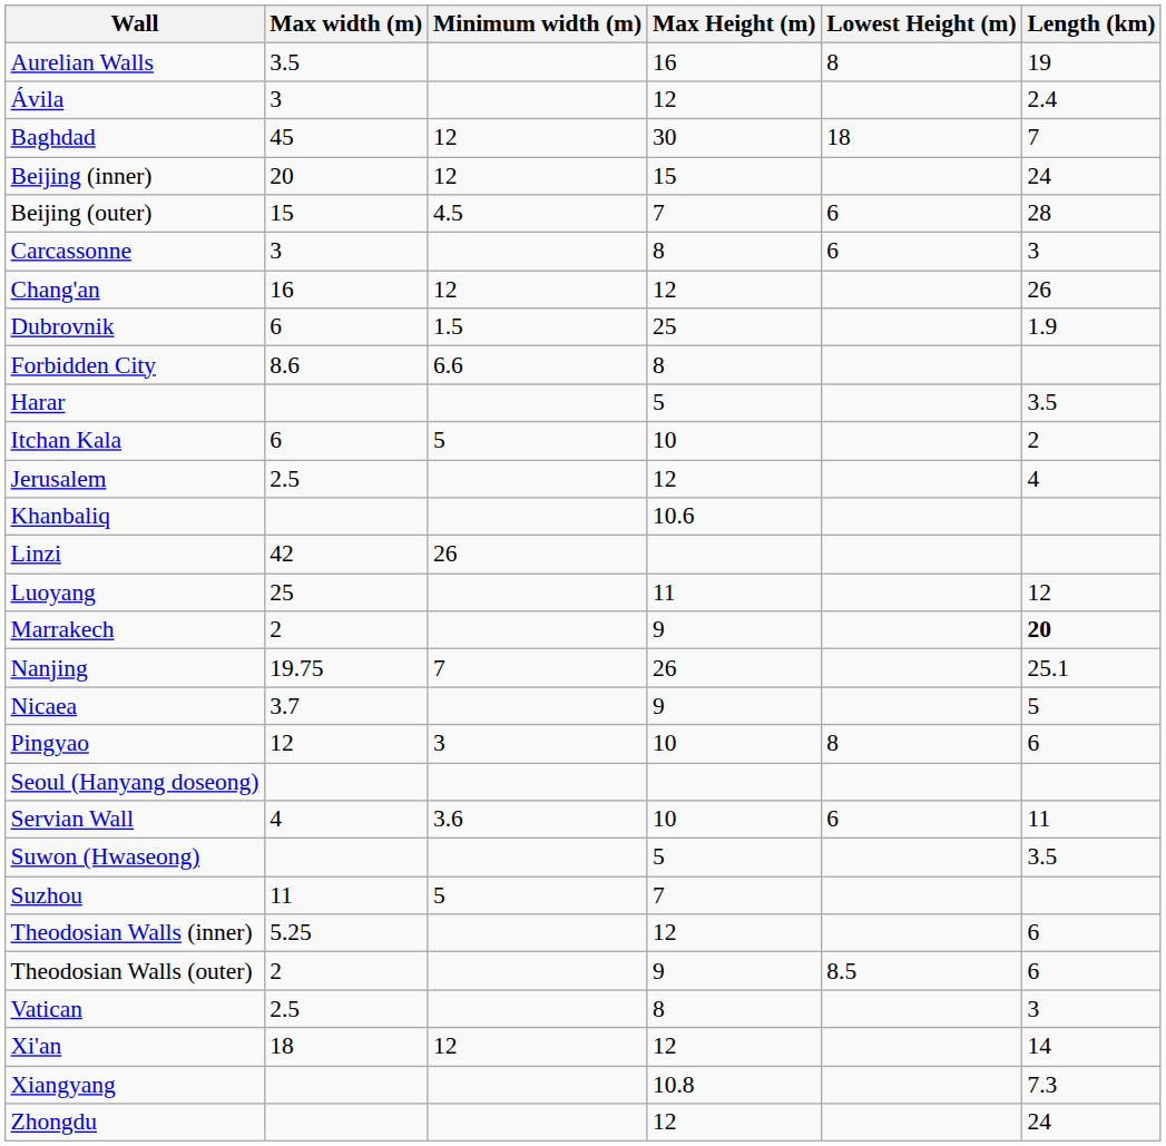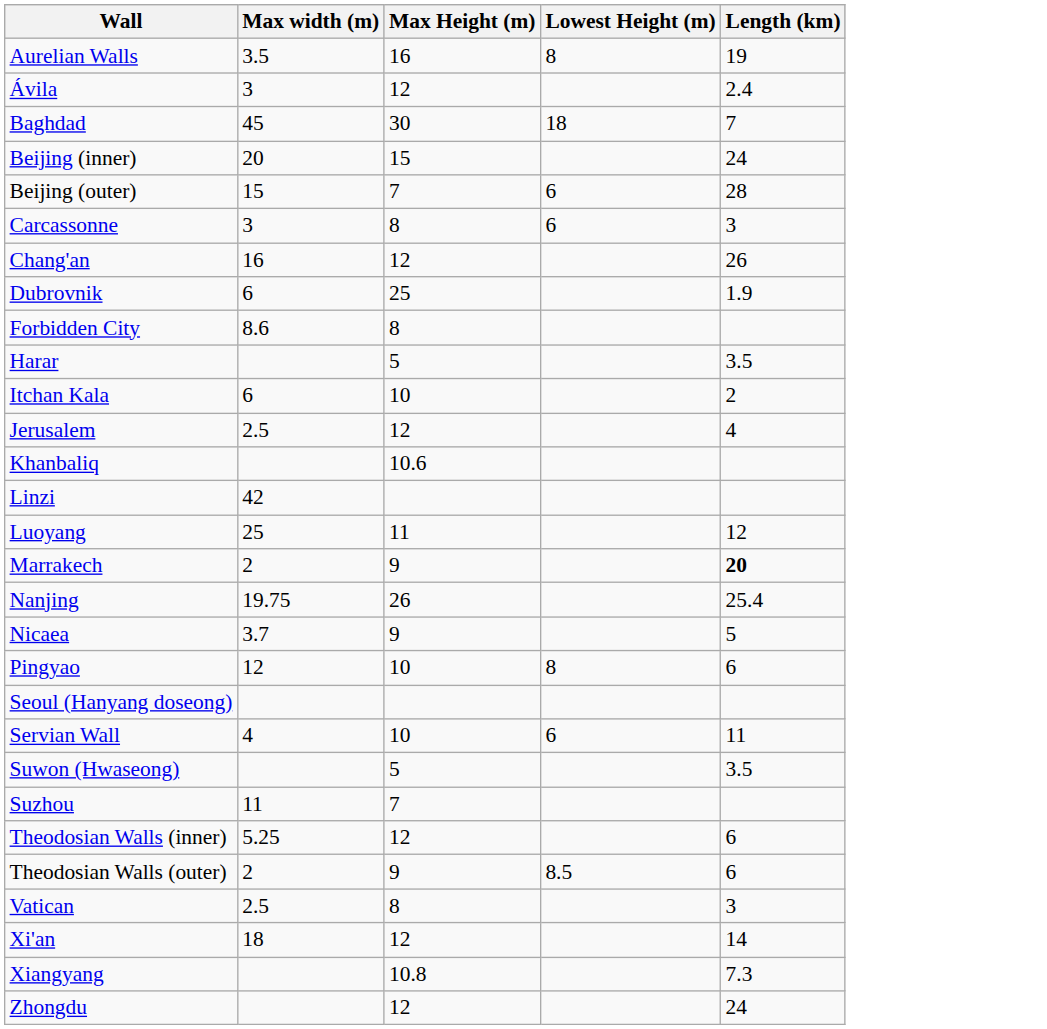- column: Minimum width (m) | 12 | 12 | 4.5 | 12 | 1.5 | 6.6 | 5 | 26 | 7 | 3 | 3.6 | 5 | 12
Nanjing | Length (km): 25.1 -> 25.4
